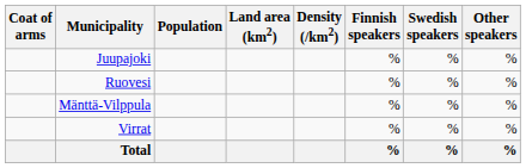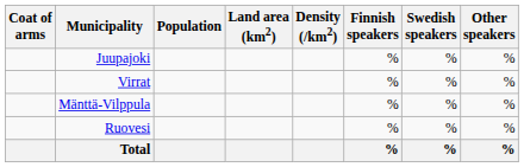rows swapped: Ruovesi <-> Virrat
